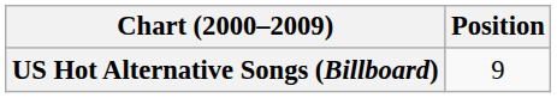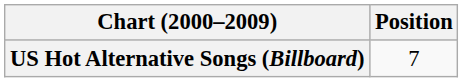US Hot Alternative Songs (Billboard) | Position: 9 -> 7
